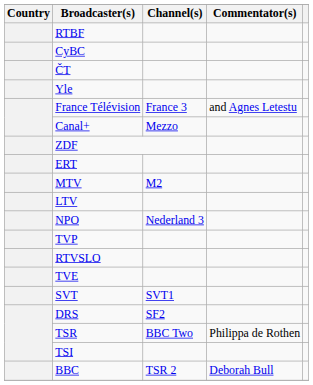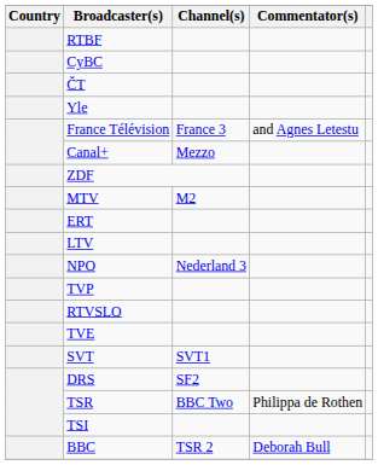rows swapped: ERT <-> MTV
